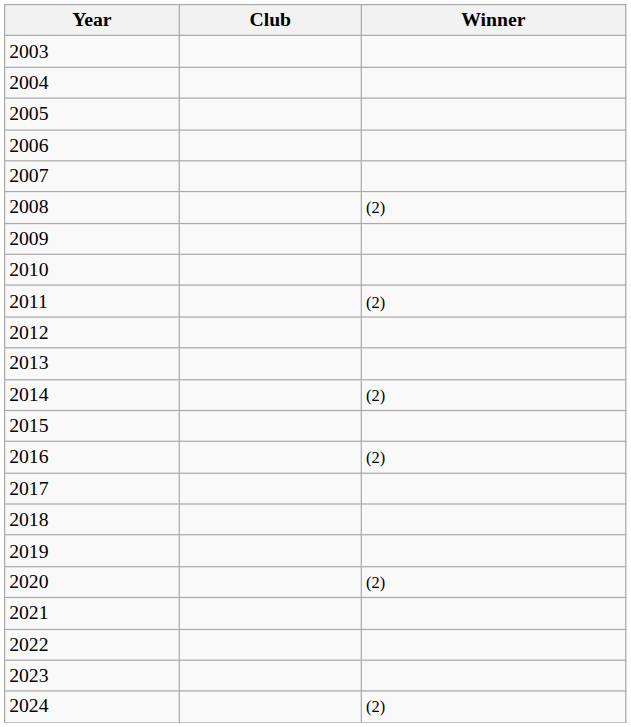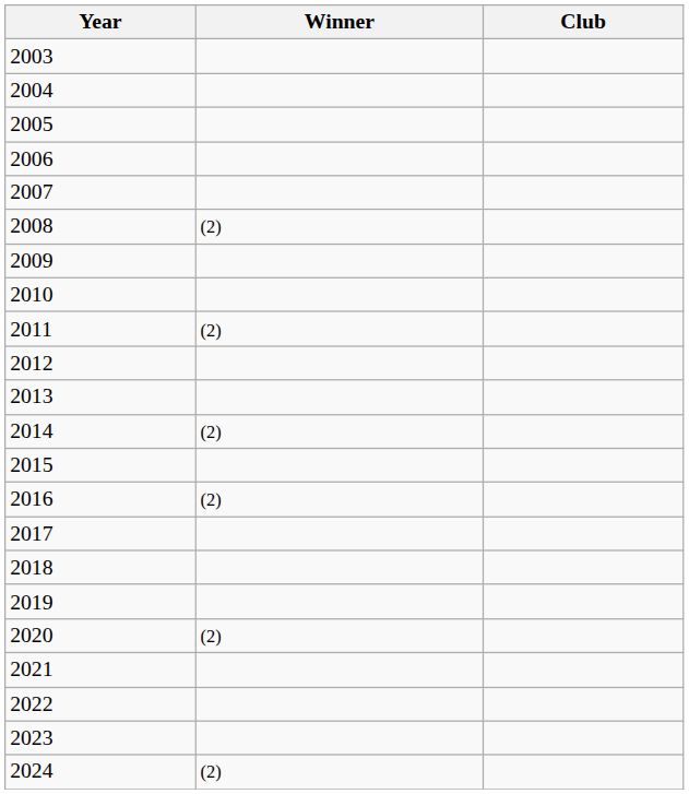columns swapped: Winner <-> Club
